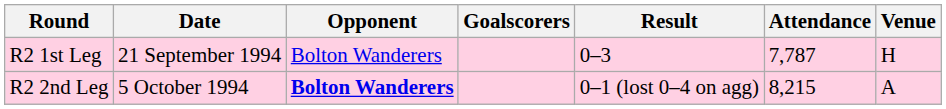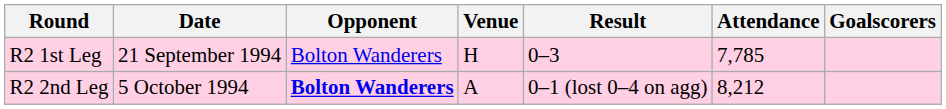columns swapped: Venue <-> Goalscorers
R2 1st Leg | Attendance: 7,787 -> 7,785
R2 2nd Leg | Attendance: 8,215 -> 8,212
